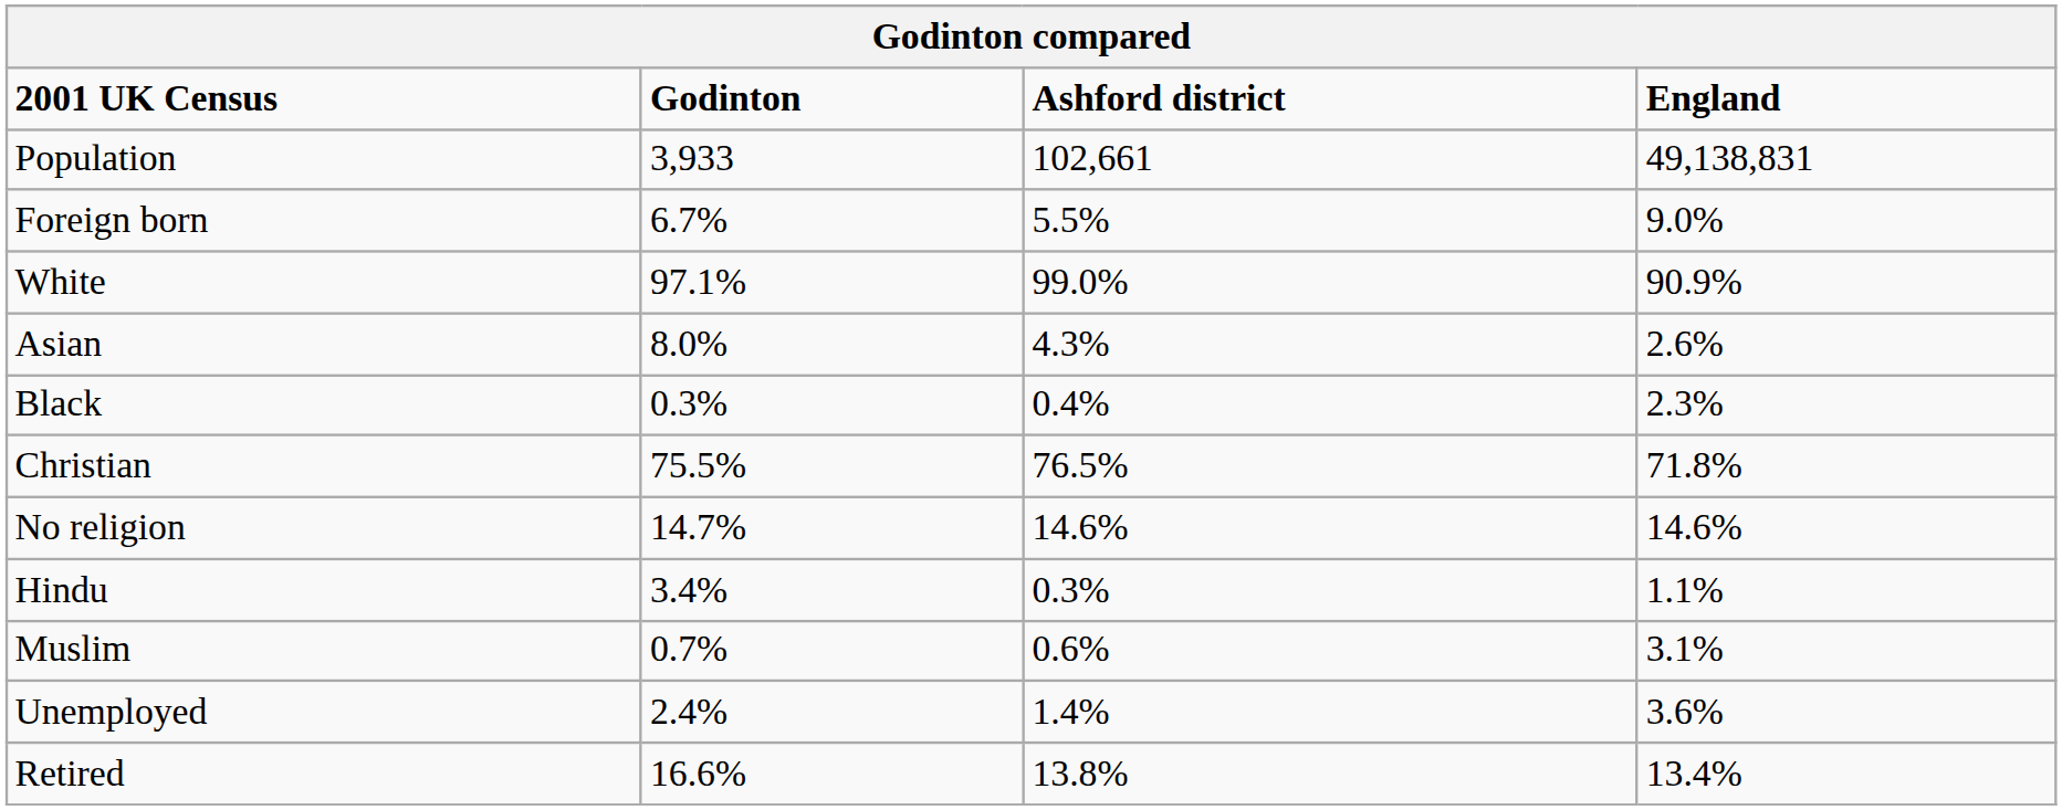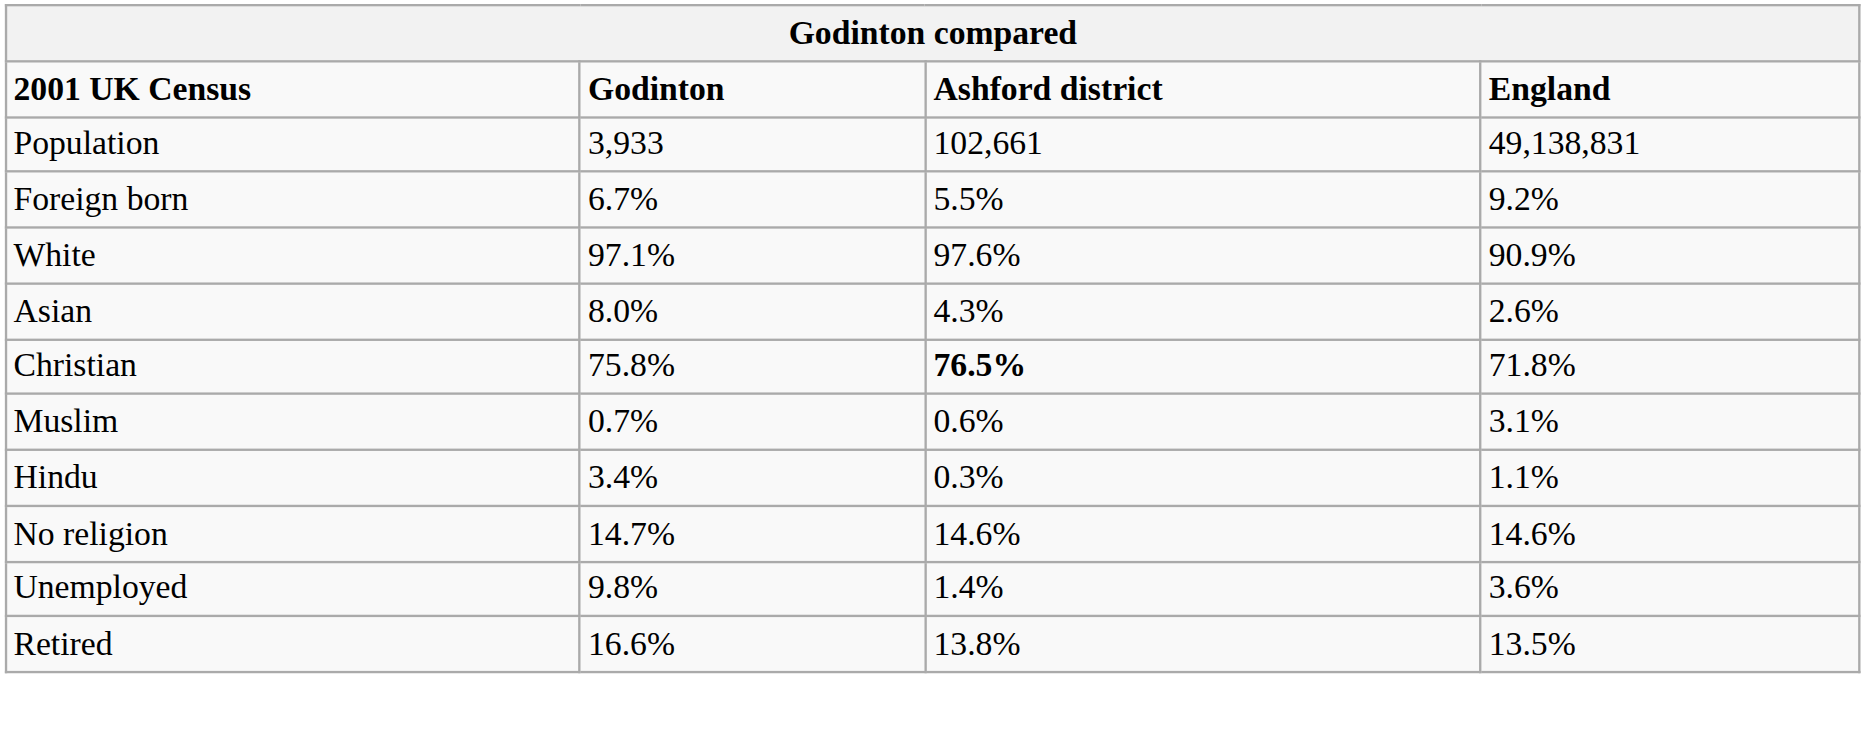Foreign born | England: 9.0% -> 9.2%
White | Ashford district: 99.0% -> 97.6%
- row: Black | 0.3% | 0.4% | 2.3%
Christian | Godinton: 75.5% -> 75.8%
Christian | Ashford district: normal -> bold
rows swapped: Muslim <-> No religion
Unemployed | Godinton: 2.4% -> 9.8%
Retired | England: 13.4% -> 13.5%
